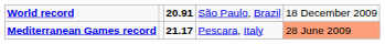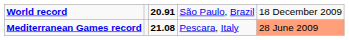Mediterranean Games record | column 3: 21.17 -> 21.08
